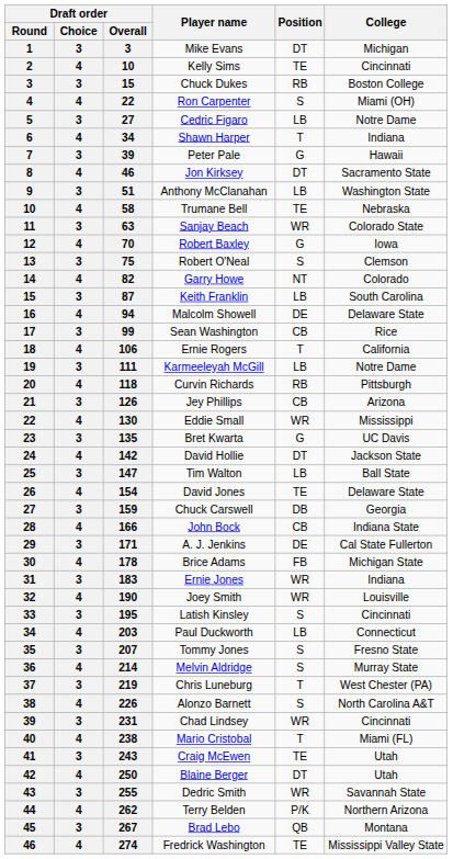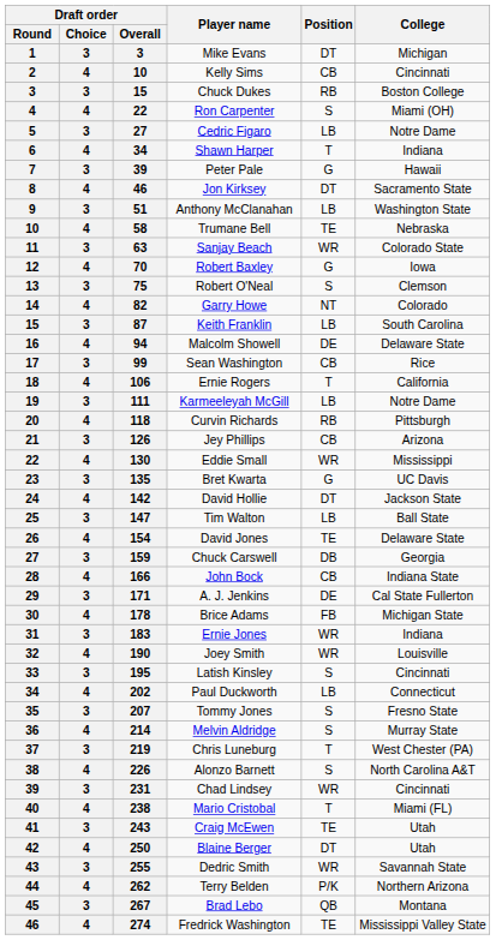Kelly Sims | Position: TE -> CB
Paul Duckworth | Draft order / Overall: 203 -> 202
